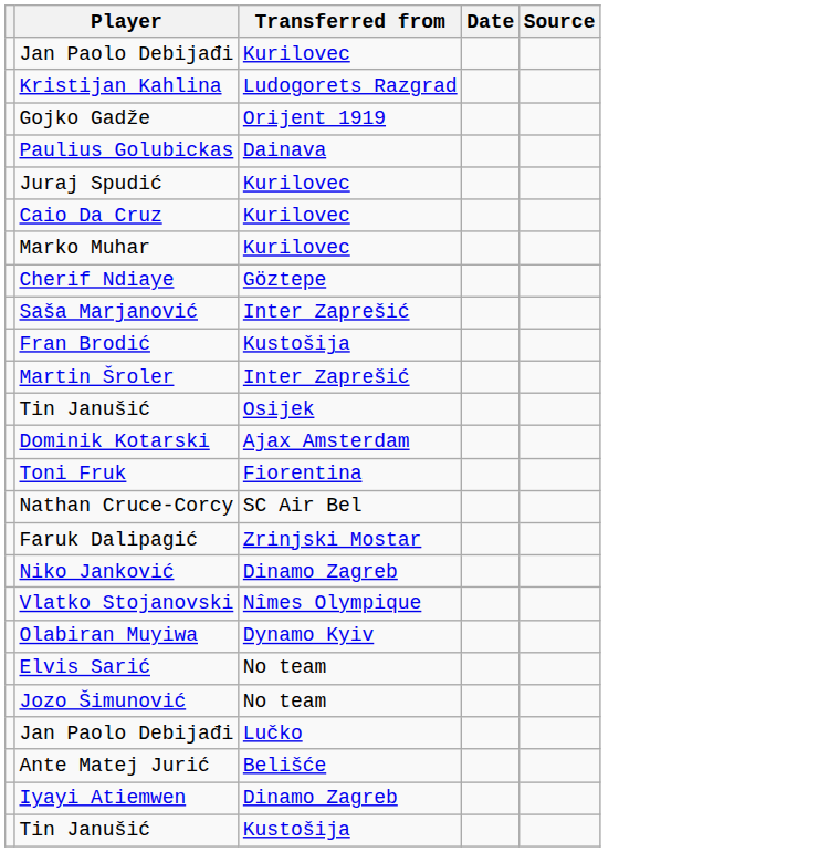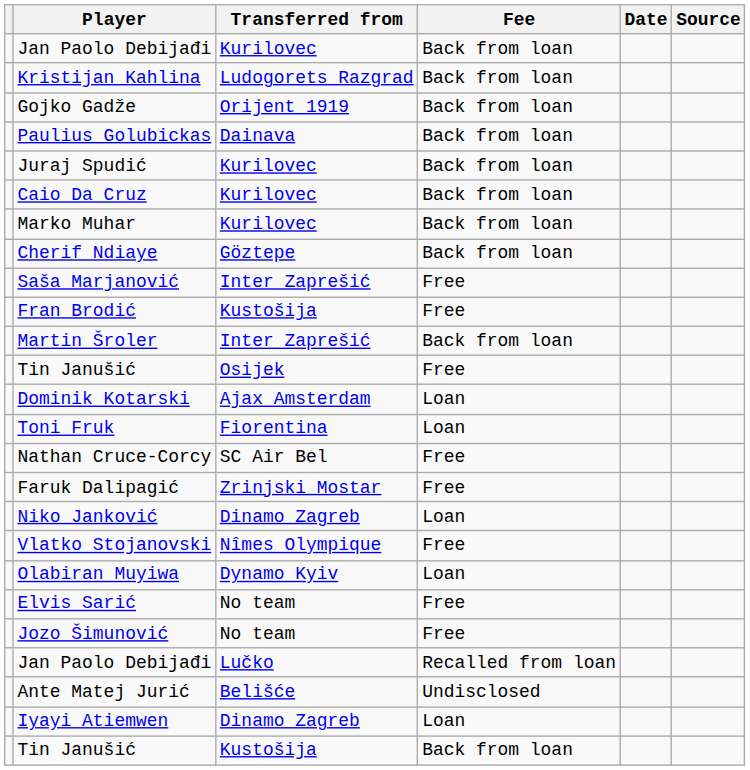+ column: Fee | Back from loan | Back from loan | Back from loan | Back from loan | Back from loan | Back from loan | Back from loan | Back from loan | Free | Free | Back from loan | Free | Loan | Loan | Free | Free | Loan | Free | Loan | Free | Free | Recalled from loan | Undisclosed | Loan | Back from loan
